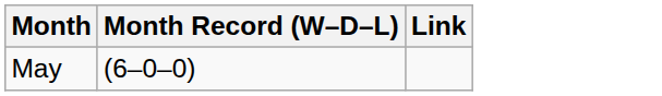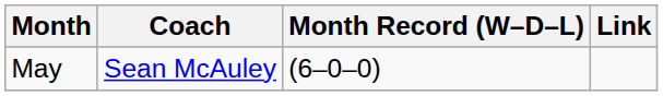+ column: Coach | Sean McAuley
